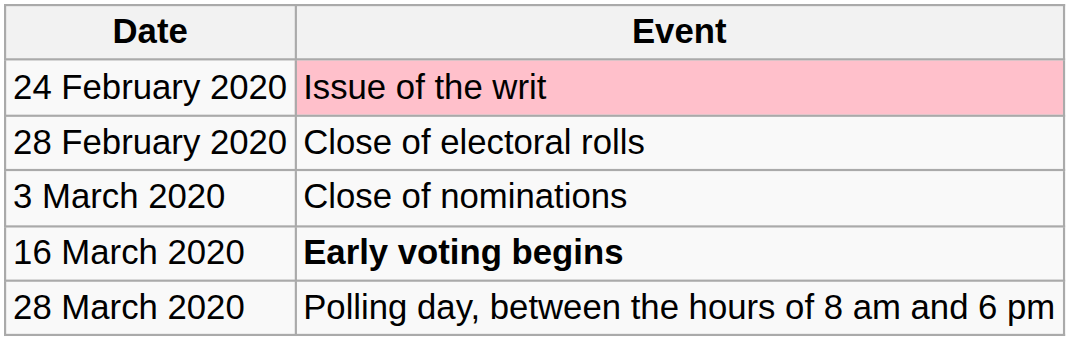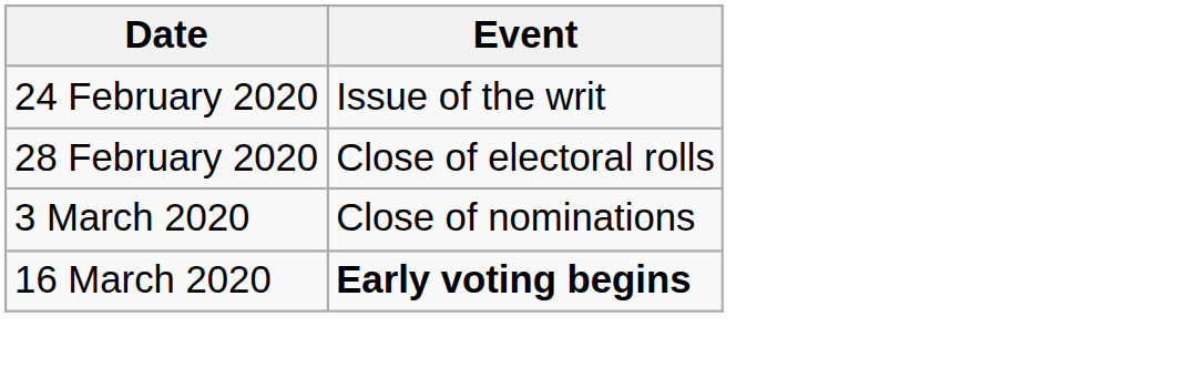24 February 2020 | Event: pink background -> no background
- row: 28 March 2020 | Polling day, between the hours of 8 am and 6 pm
